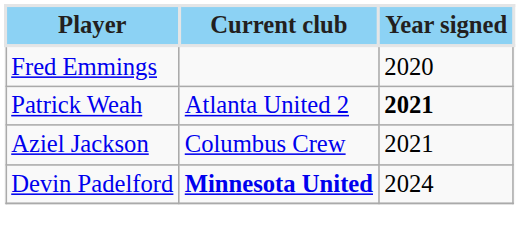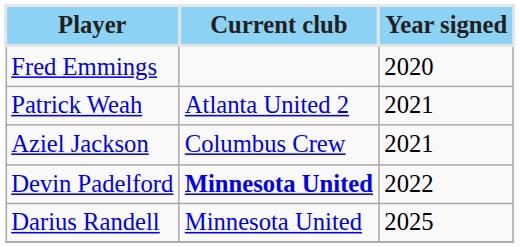Patrick Weah | Year signed: bold -> normal
Devin Padelford | Year signed: 2024 -> 2022
+ row: Darius Randell | Minnesota United | 2025
